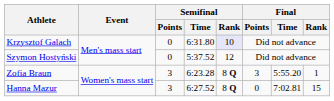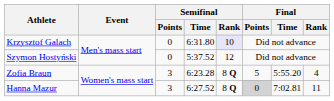Zofia Braun | Final / Points: 3 -> 5
Zofia Braun | Final / Rank: 1 -> 4
Hanna Mazur | Final / Points: no background -> lightgrey background
Hanna Mazur | Final / Rank: 15 -> 11
